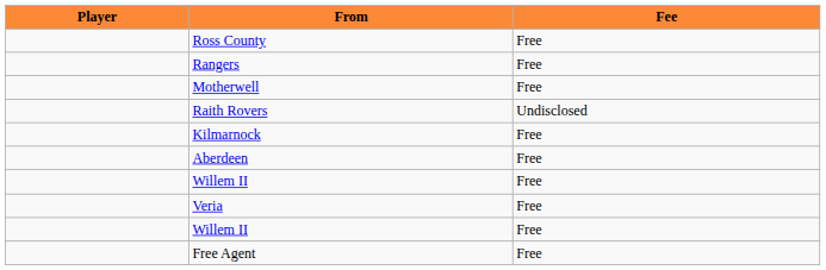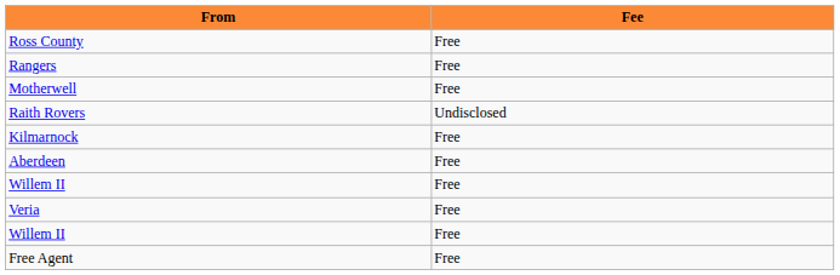- column: Player
